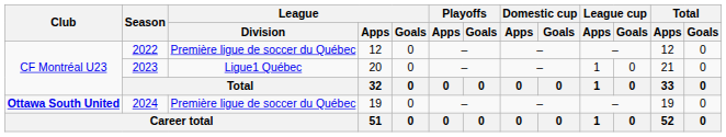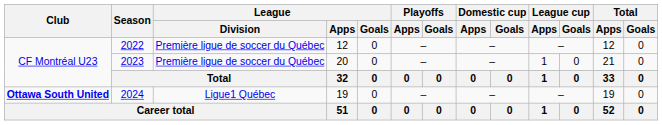2023 | League / Division: Ligue1 Québec -> Première ligue de soccer du Québec
2024 | League / Division: Première ligue de soccer du Québec -> Ligue1 Québec
